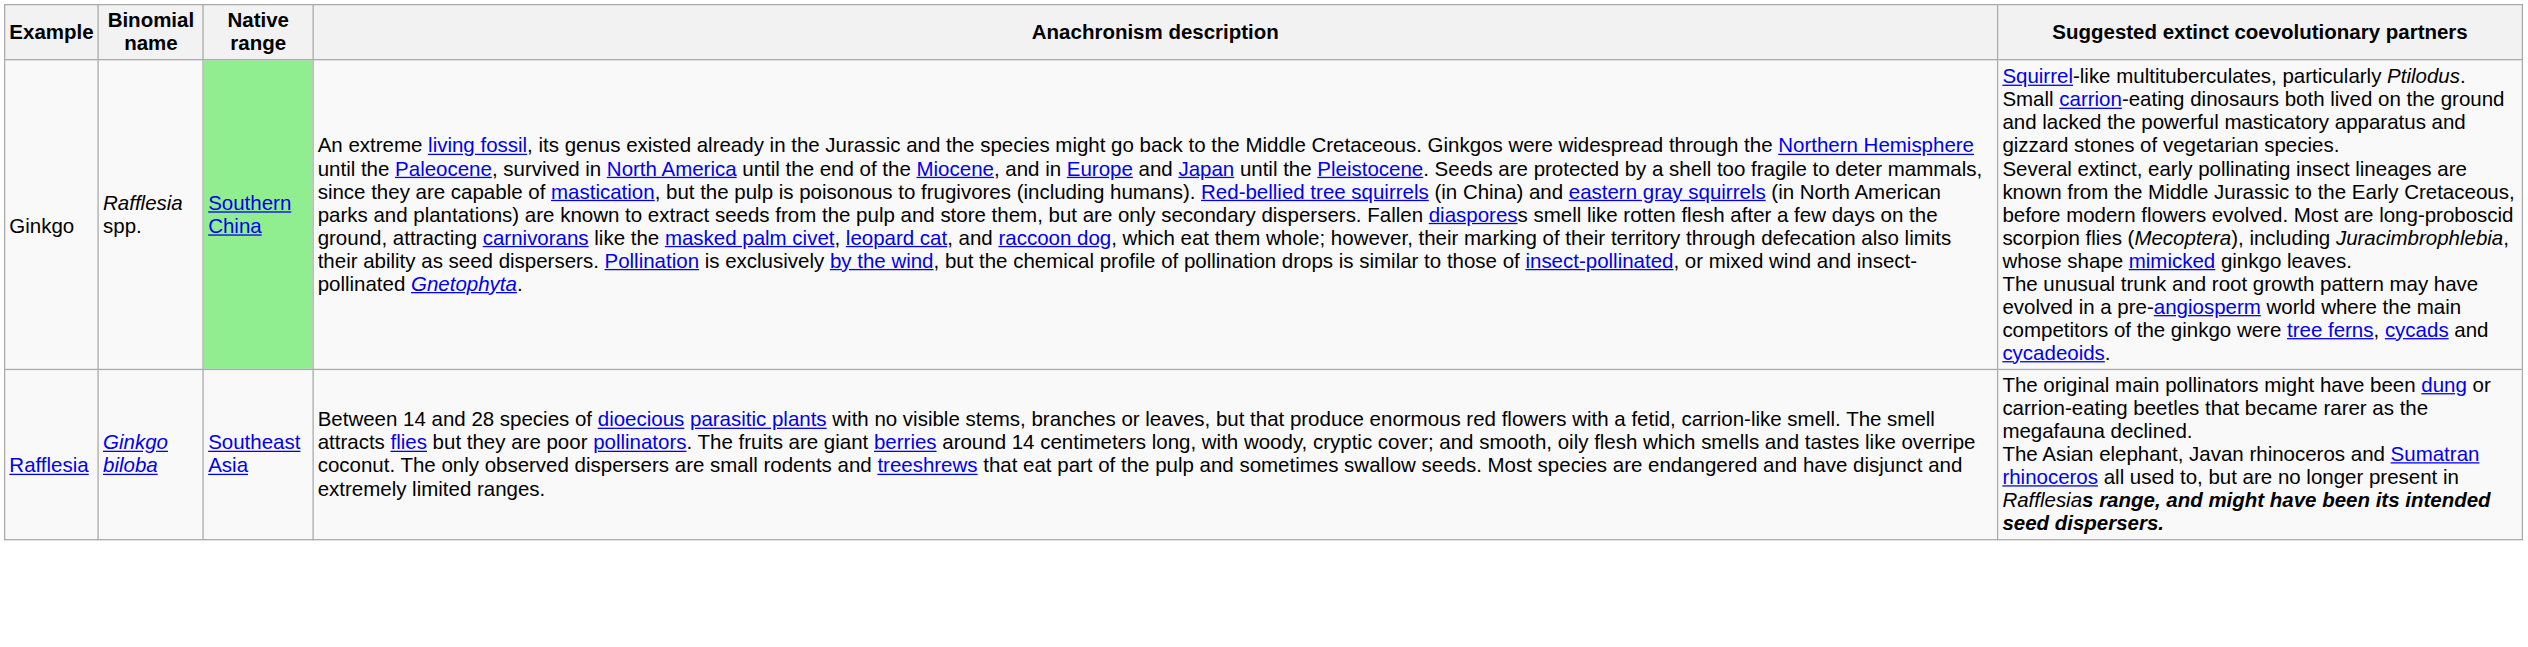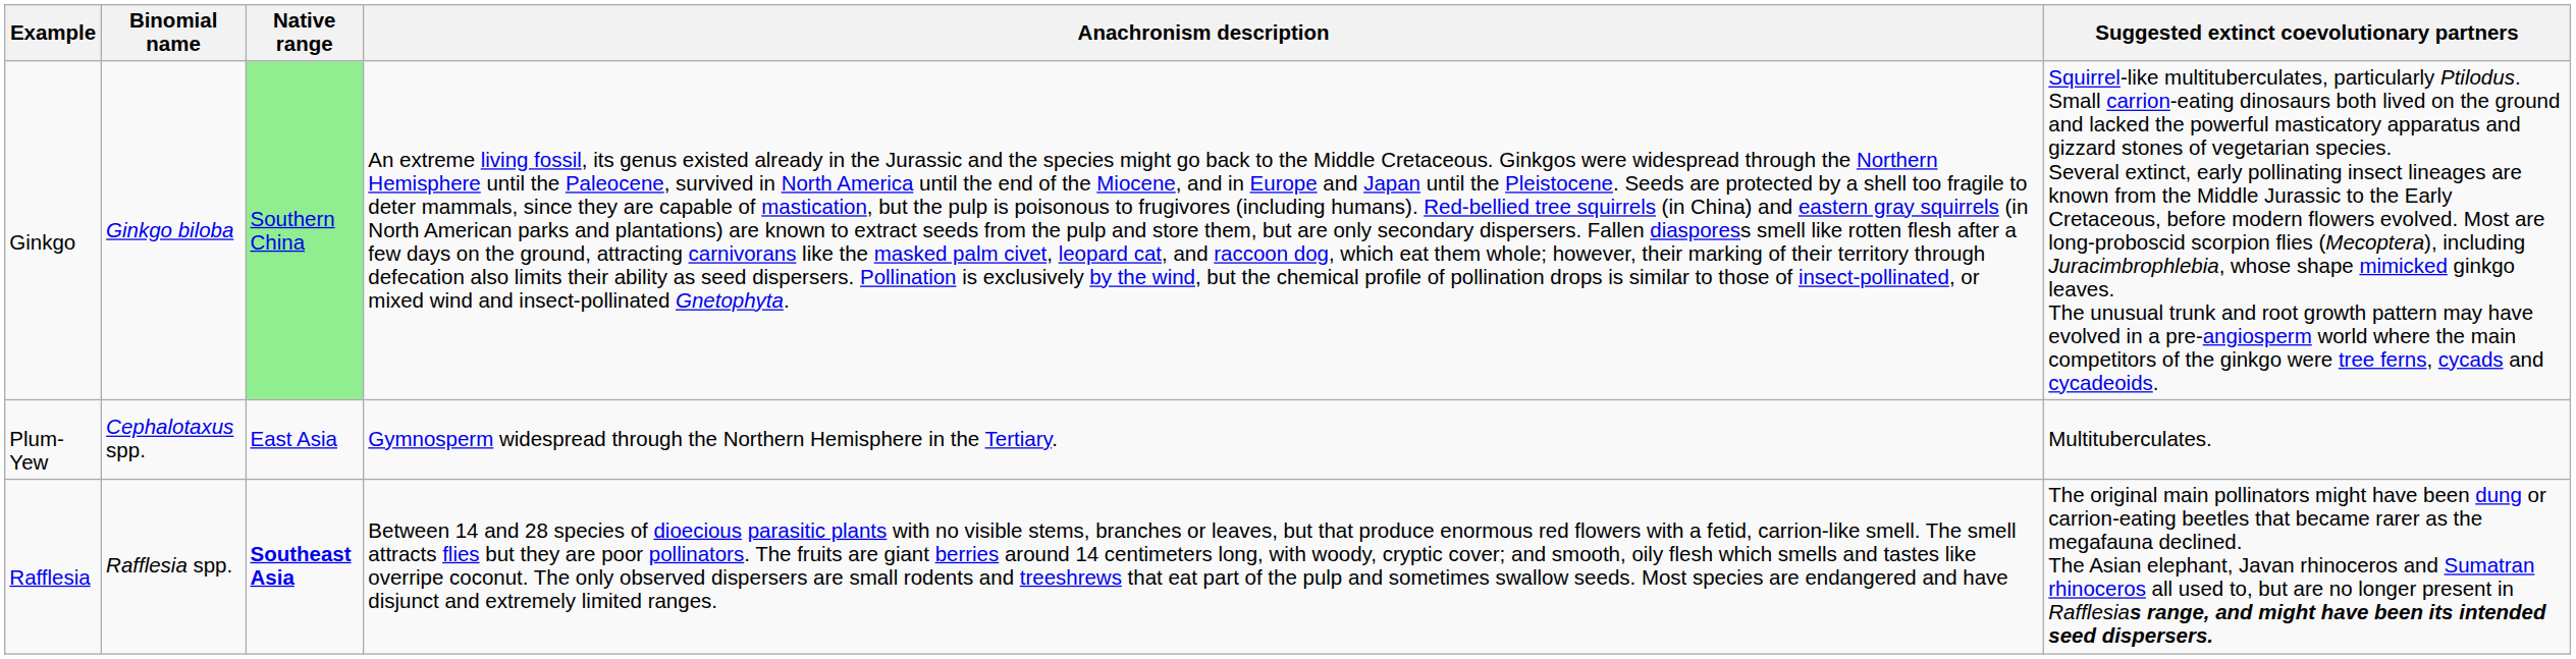Ginkgo | Binomial name: Rafflesia spp. -> Ginkgo biloba
+ row: Plum-Yew | Cephalotaxus spp. | East Asia | Gymnosperm widespread through the Northern Hemisphere in the Tertiary. | Multituberculates.
Rafflesia | Binomial name: Ginkgo biloba -> Rafflesia spp.
Rafflesia | Native range: normal -> bold
